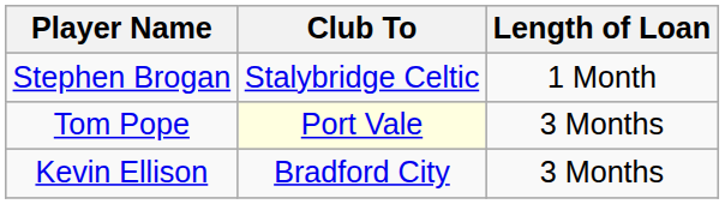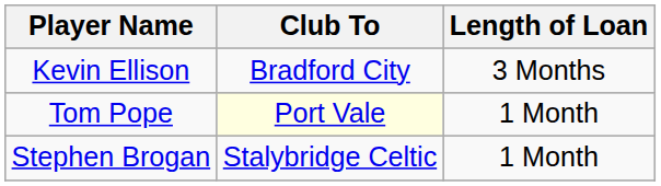rows swapped: Stephen Brogan <-> Kevin Ellison
Tom Pope | Length of Loan: 3 Months -> 1 Month
